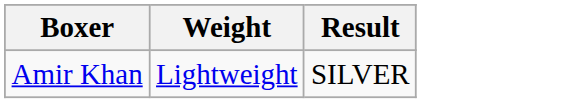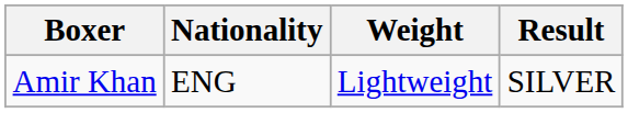+ column: Nationality | ENG
